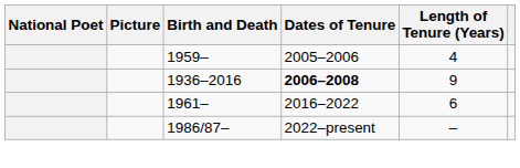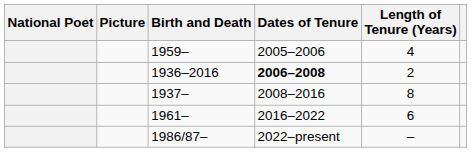1936–2016 | Length of Tenure (Years): 9 -> 2
+ row: 1937– | 2008–2016 | 8
